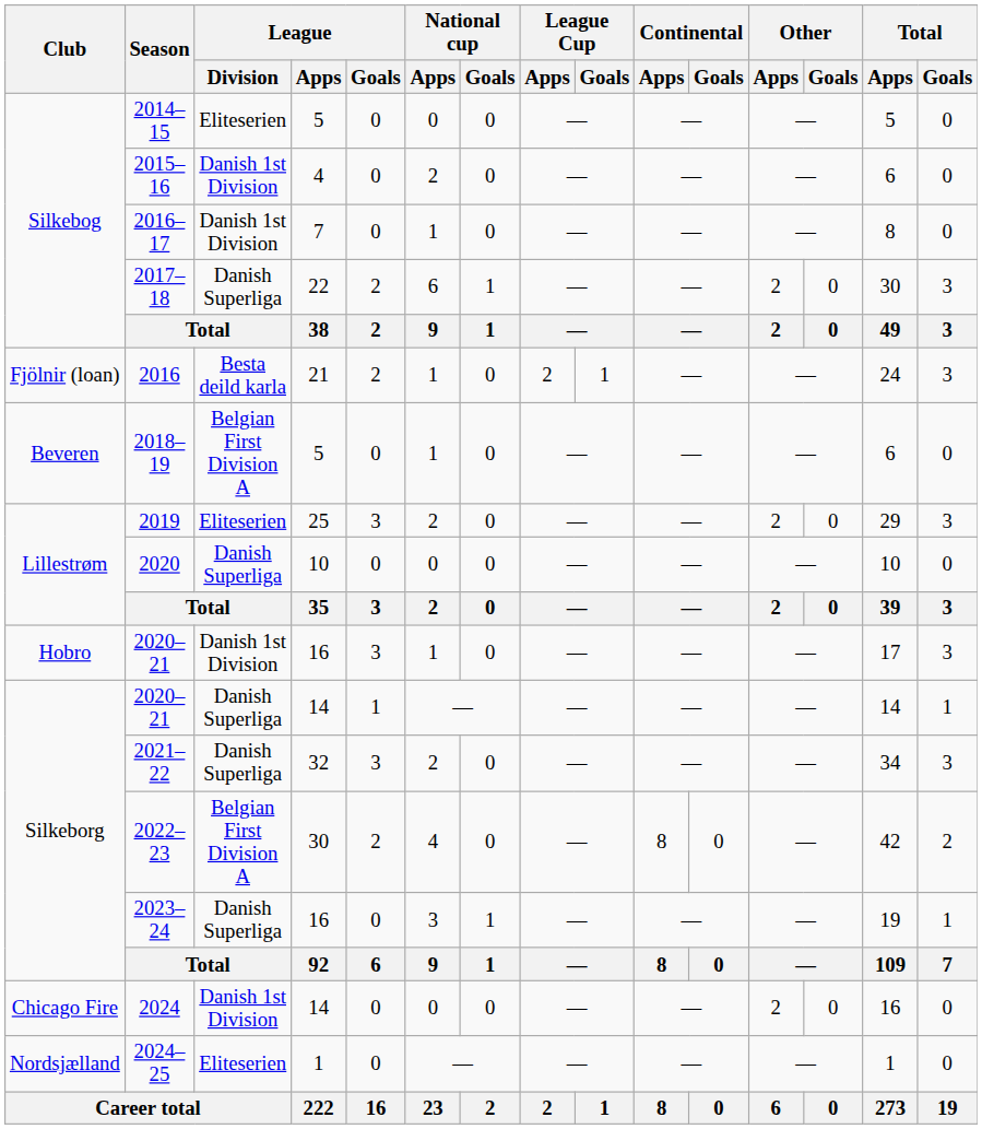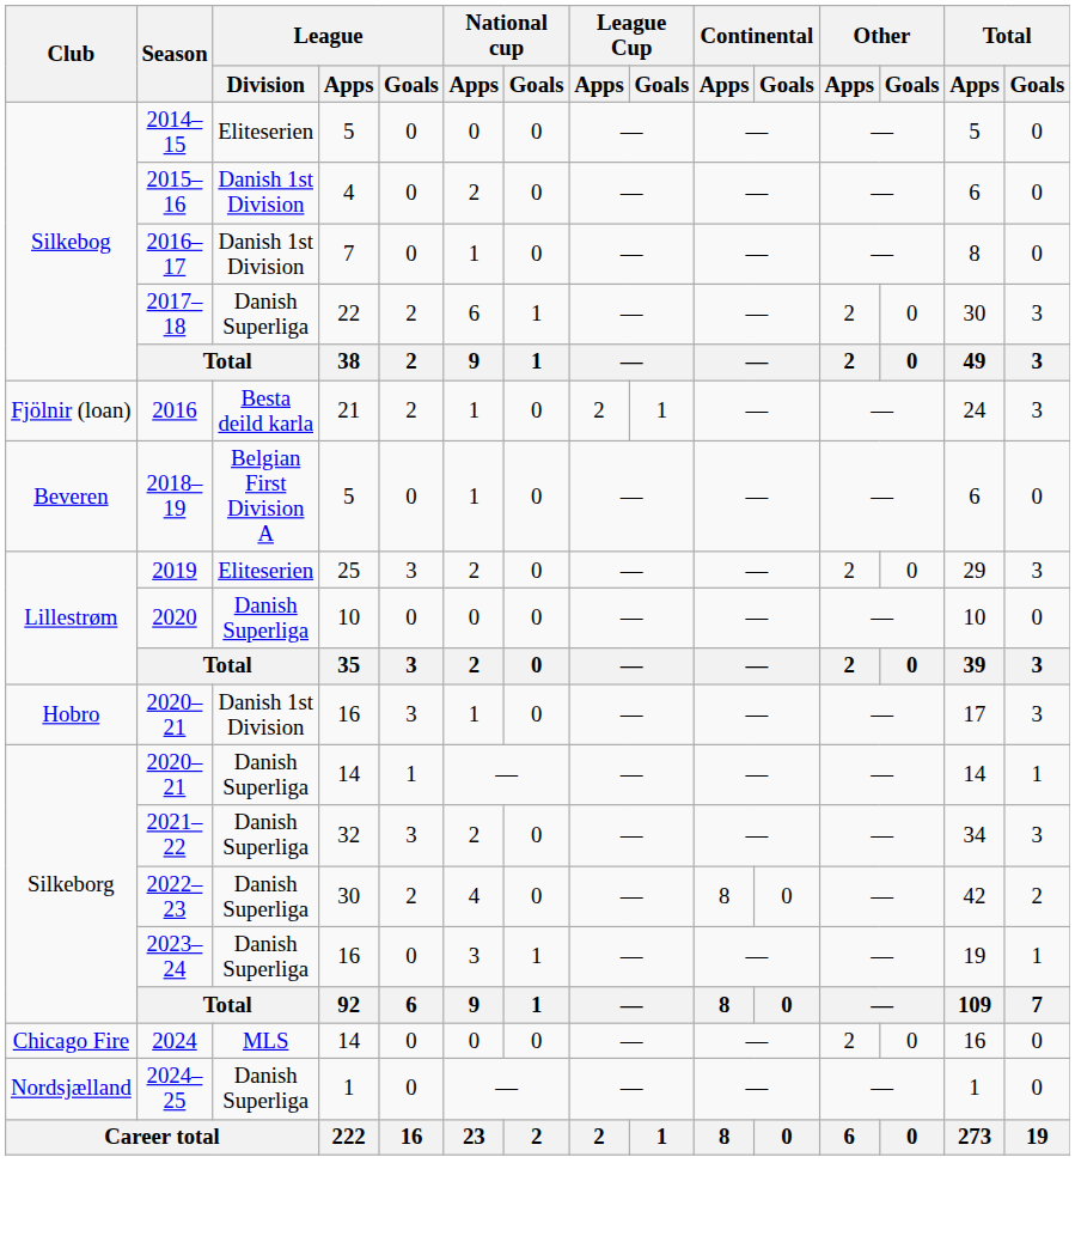2022–23 | League / Division: Belgian First Division A -> Danish Superliga
2024 | League / Division: Danish 1st Division -> MLS
2024–25 | League / Division: Eliteserien -> Danish Superliga
